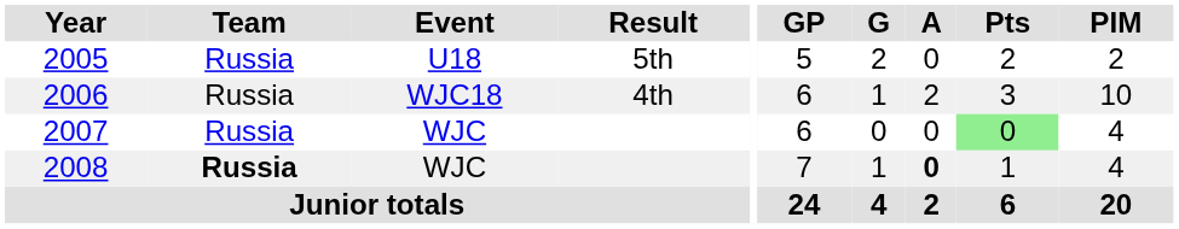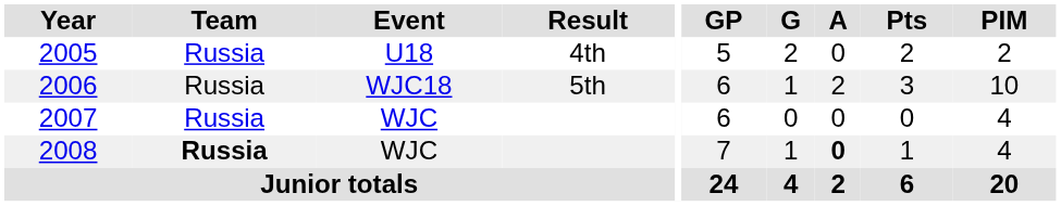2005 | Result: 5th -> 4th
2006 | Result: 4th -> 5th
2007 | Pts: lightgreen background -> no background
